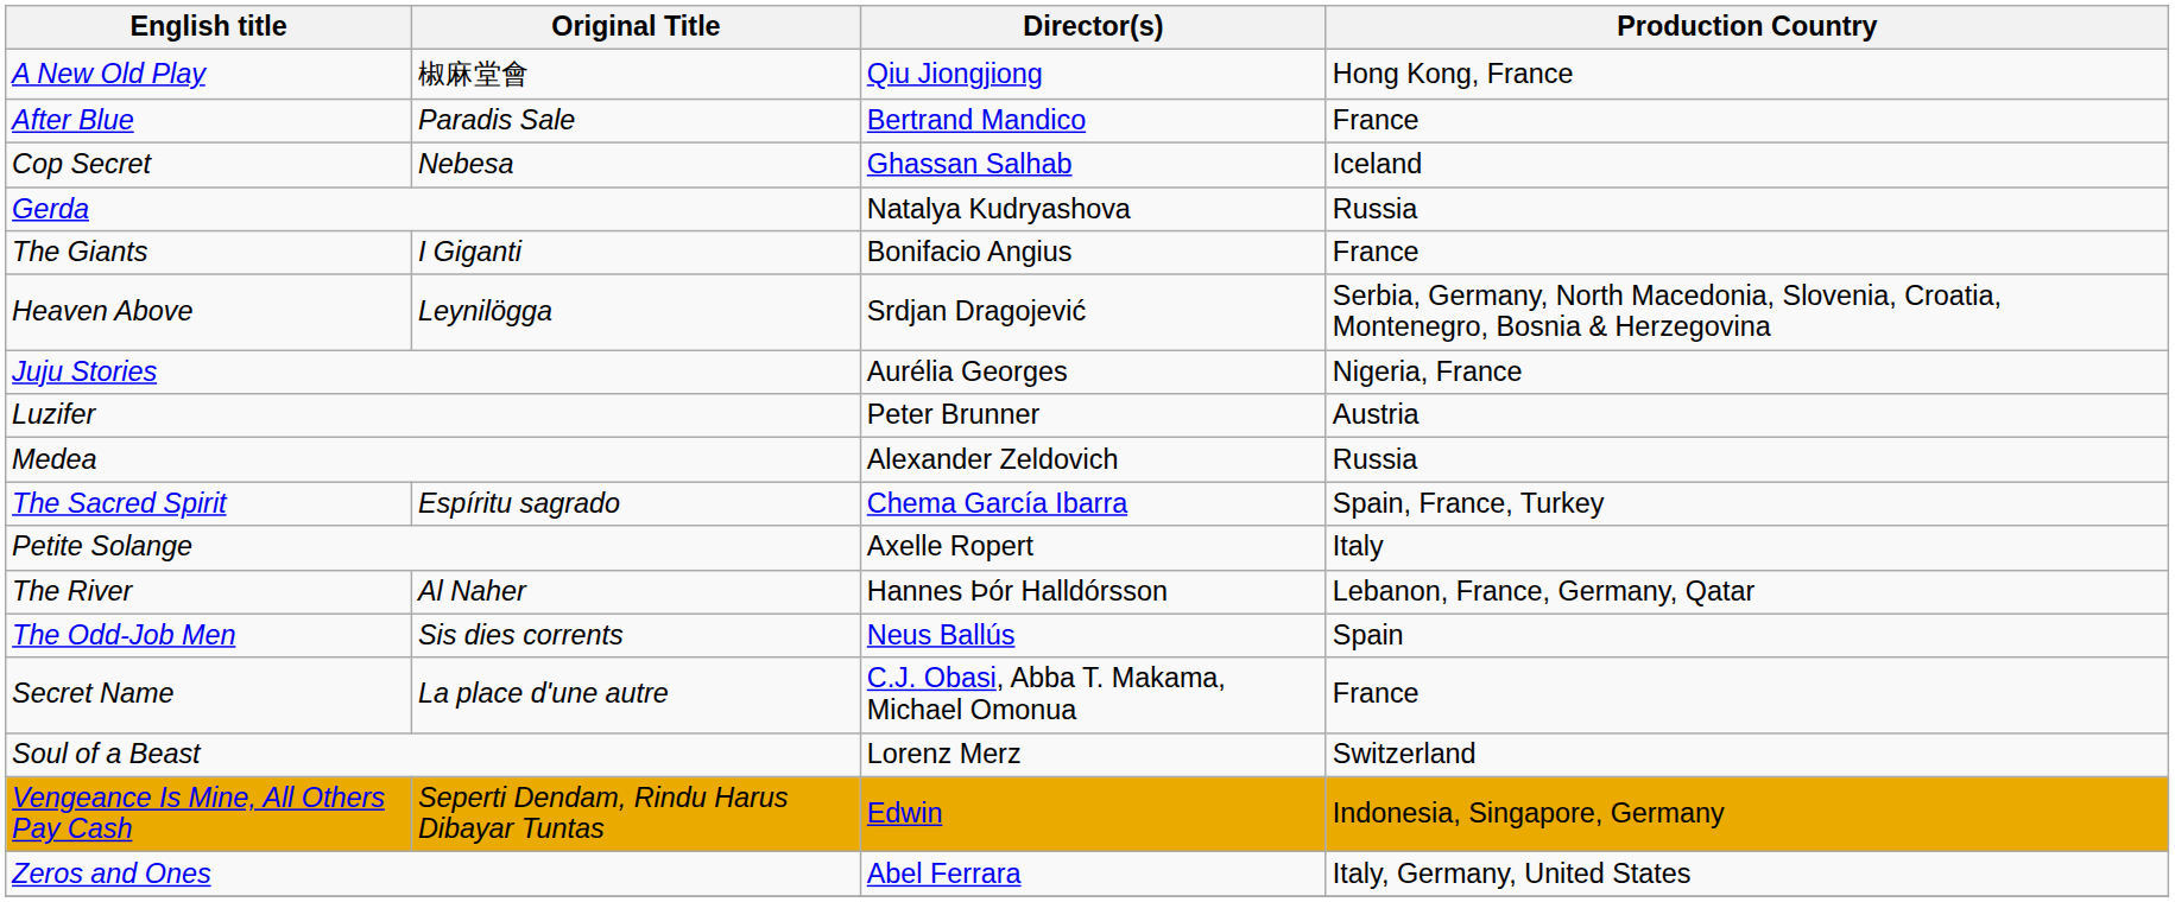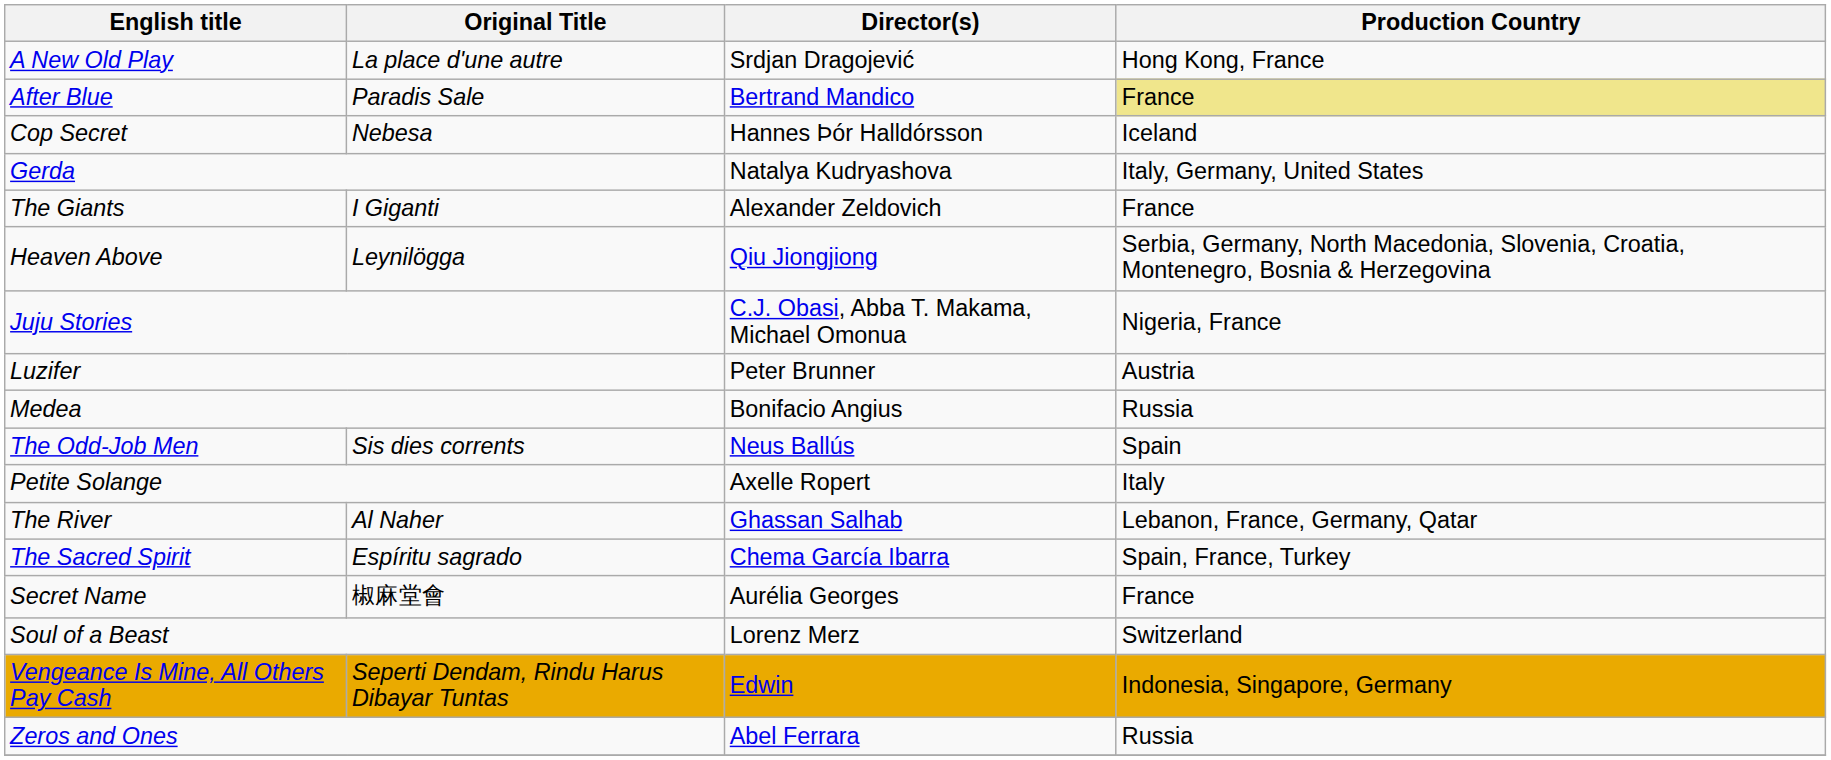A New Old Play | Original Title: 椒麻堂會 -> La place d'une autre
A New Old Play | Director(s): Qiu Jiongjiong -> Srdjan Dragojević
After Blue | Production Country: no background -> khaki background
Cop Secret | Director(s): Ghassan Salhab -> Hannes Þór Halldórsson
Gerda | Production Country: Russia -> Italy, Germany, United States
The Giants | Director(s): Bonifacio Angius -> Alexander Zeldovich
Heaven Above | Director(s): Srdjan Dragojević -> Qiu Jiongjiong
Juju Stories | Director(s): Aurélia Georges -> C.J. Obasi, Abba T. Makama, Michael Omonua
Medea | Director(s): Alexander Zeldovich -> Bonifacio Angius
rows swapped: The Odd-Job Men <-> The Sacred Spirit
The River | Director(s): Hannes Þór Halldórsson -> Ghassan Salhab
Secret Name | Original Title: La place d'une autre -> 椒麻堂會
Secret Name | Director(s): C.J. Obasi, Abba T. Makama, Michael Omonua -> Aurélia Georges
Zeros and Ones | Production Country: Italy, Germany, United States -> Russia
